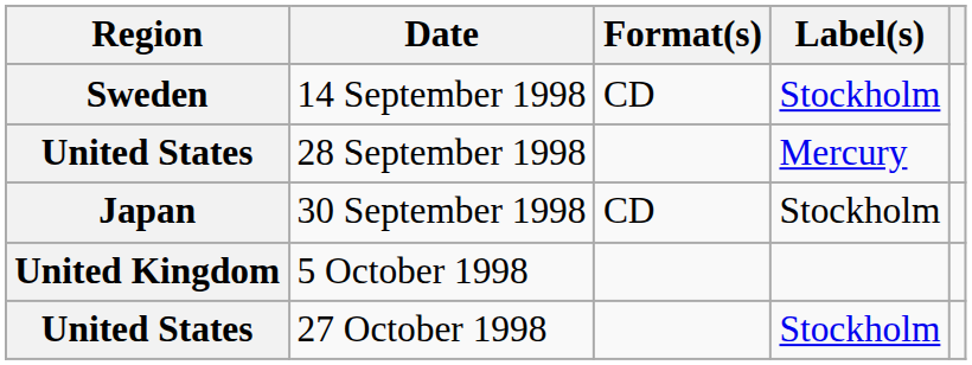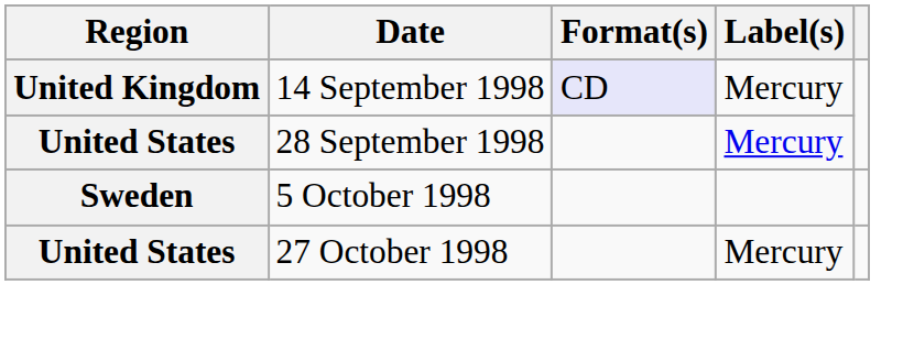14 September 1998 | Region: Sweden -> United Kingdom
14 September 1998 | Format(s): no background -> lavender background
14 September 1998 | Label(s): Stockholm -> Mercury
- row: Japan | 30 September 1998 | CD | Stockholm
5 October 1998 | Region: United Kingdom -> Sweden
27 October 1998 | Label(s): Stockholm -> Mercury
